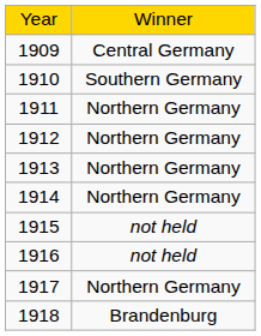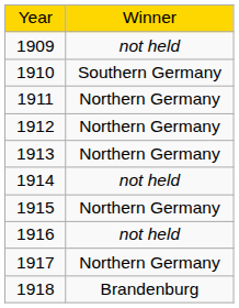1909 | column 2: Central Germany -> not held
1914 | column 2: Northern Germany -> not held
1915 | column 2: not held -> Northern Germany
